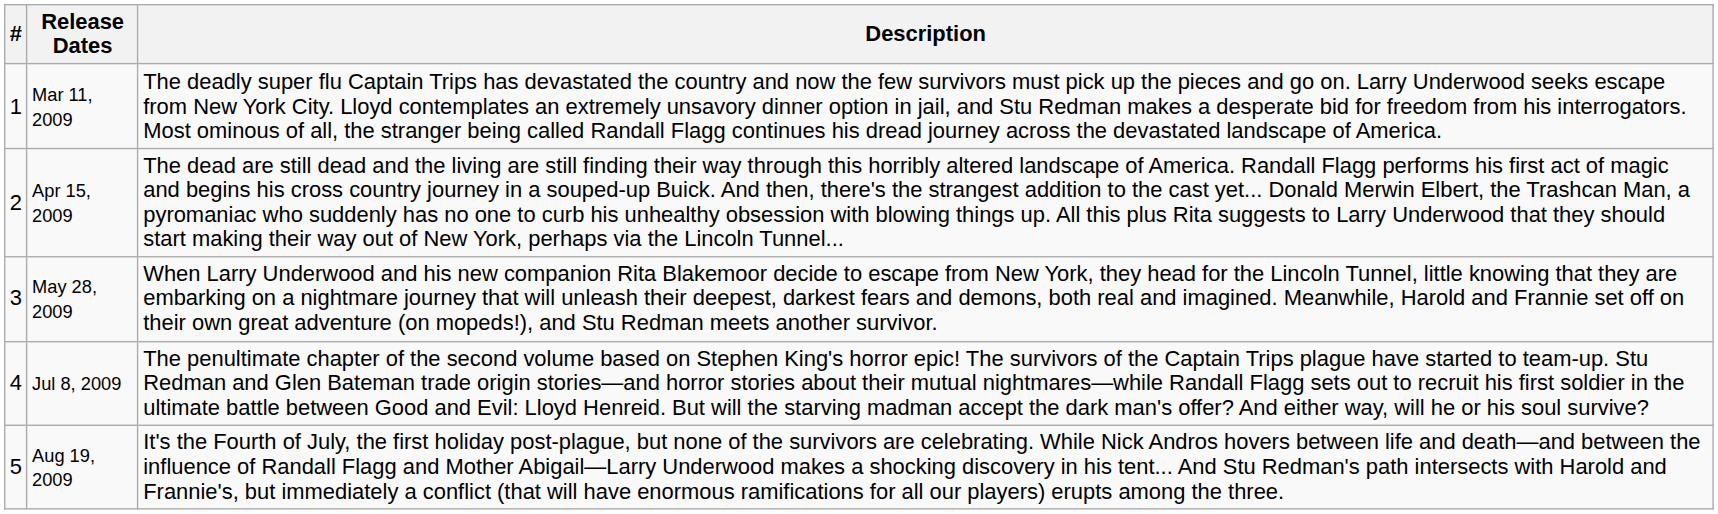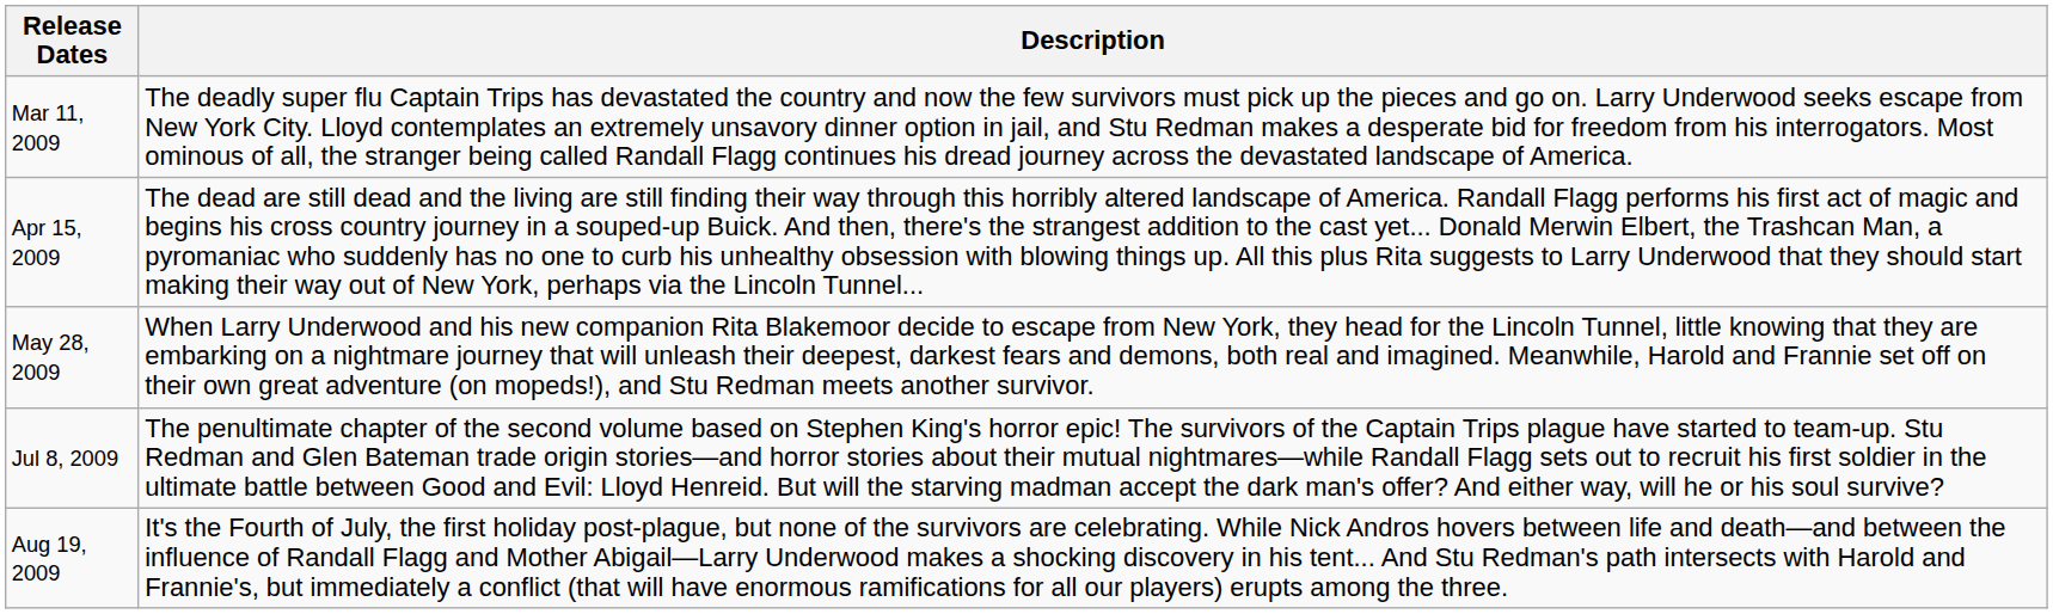- column: # | 1 | 2 | 3 | 4 | 5
